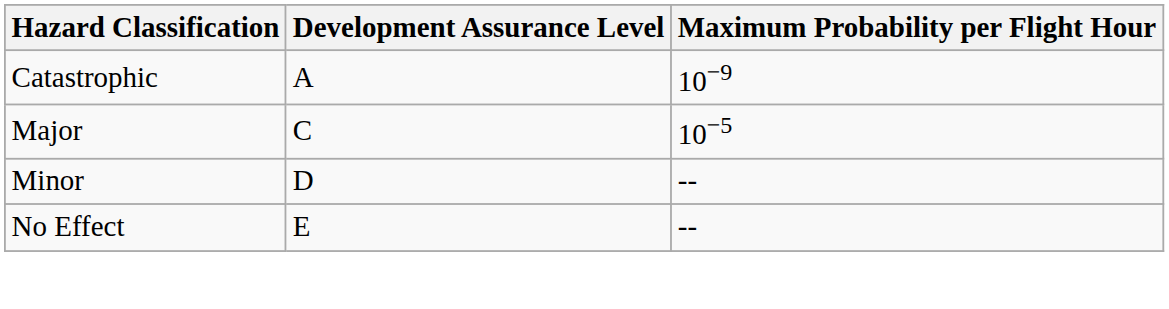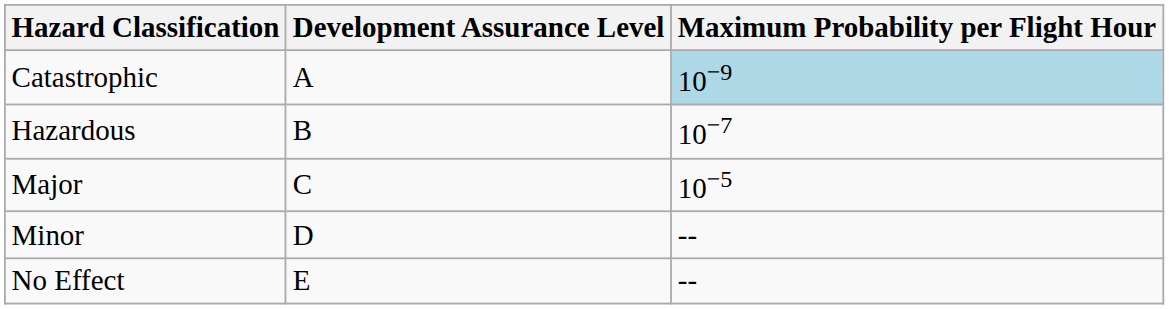Catastrophic | Maximum Probability per Flight Hour: no background -> lightblue background
+ row: Hazardous | B | 10−7
